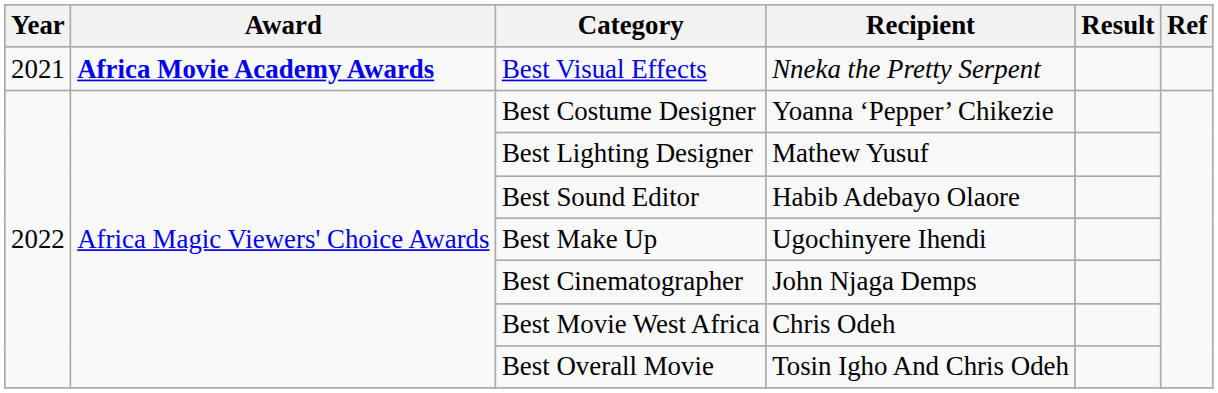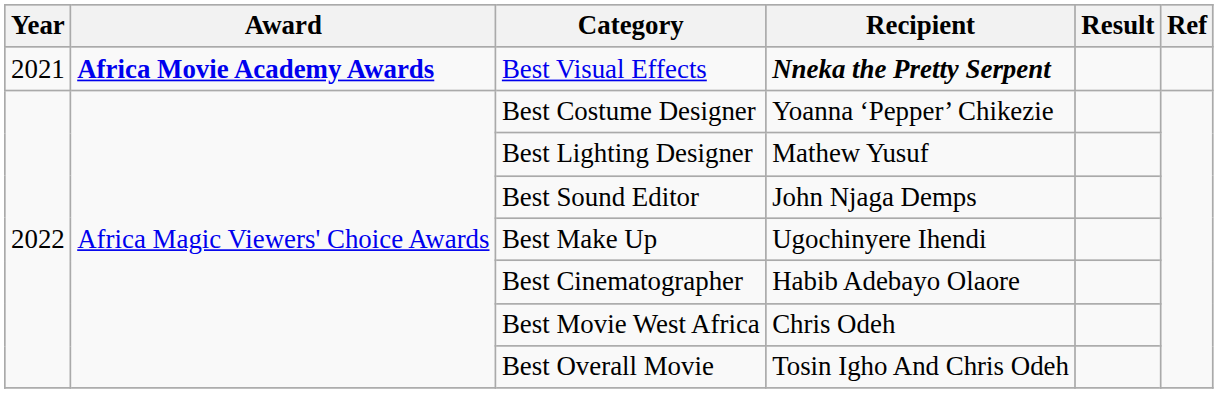Best Visual Effects | Recipient: normal -> bold
Best Sound Editor | Recipient: Habib Adebayo Olaore -> John Njaga Demps
Best Cinematographer | Recipient: John Njaga Demps -> Habib Adebayo Olaore
